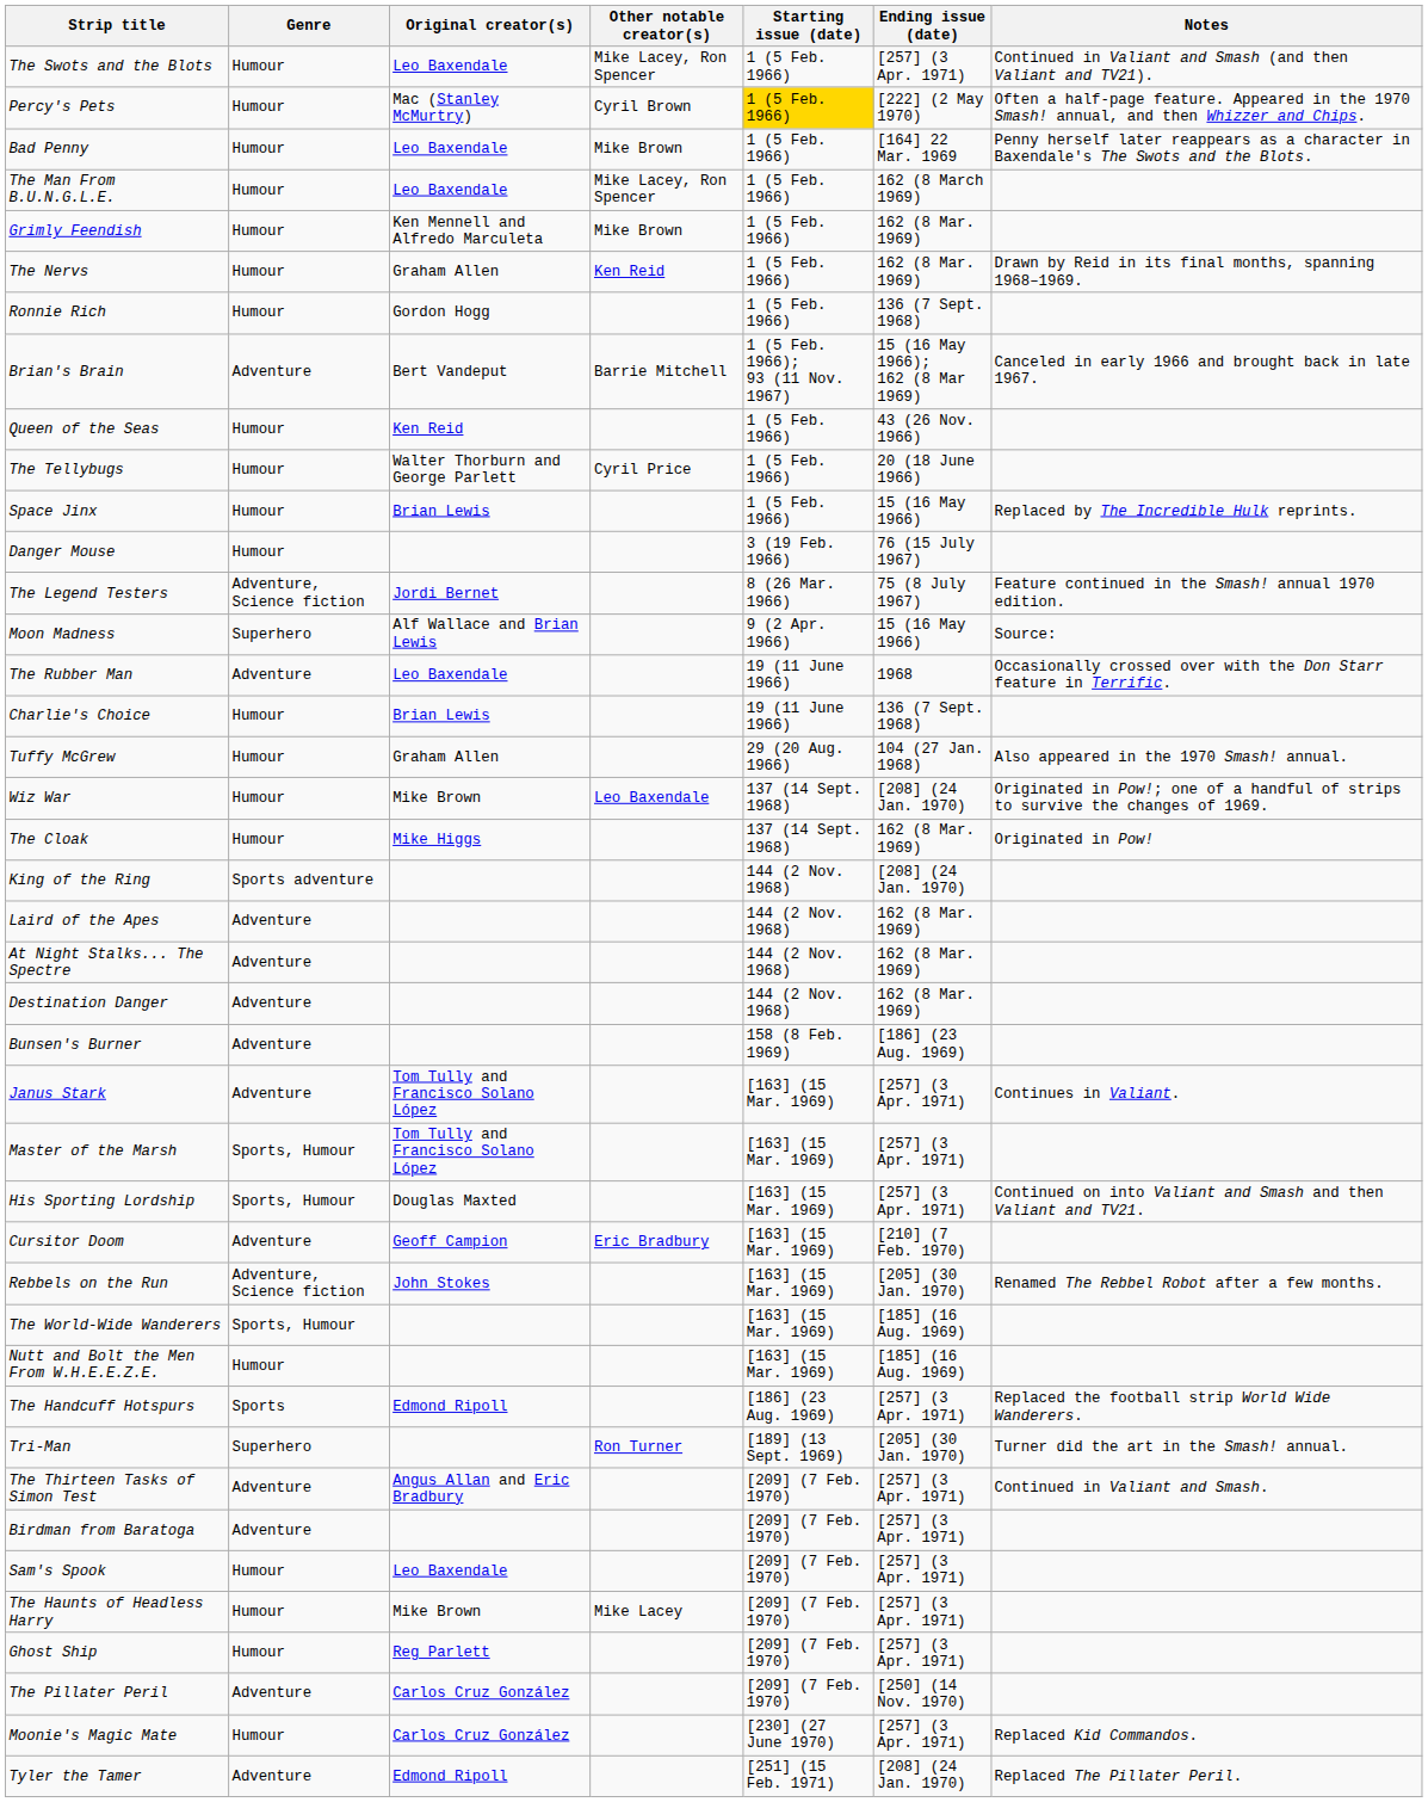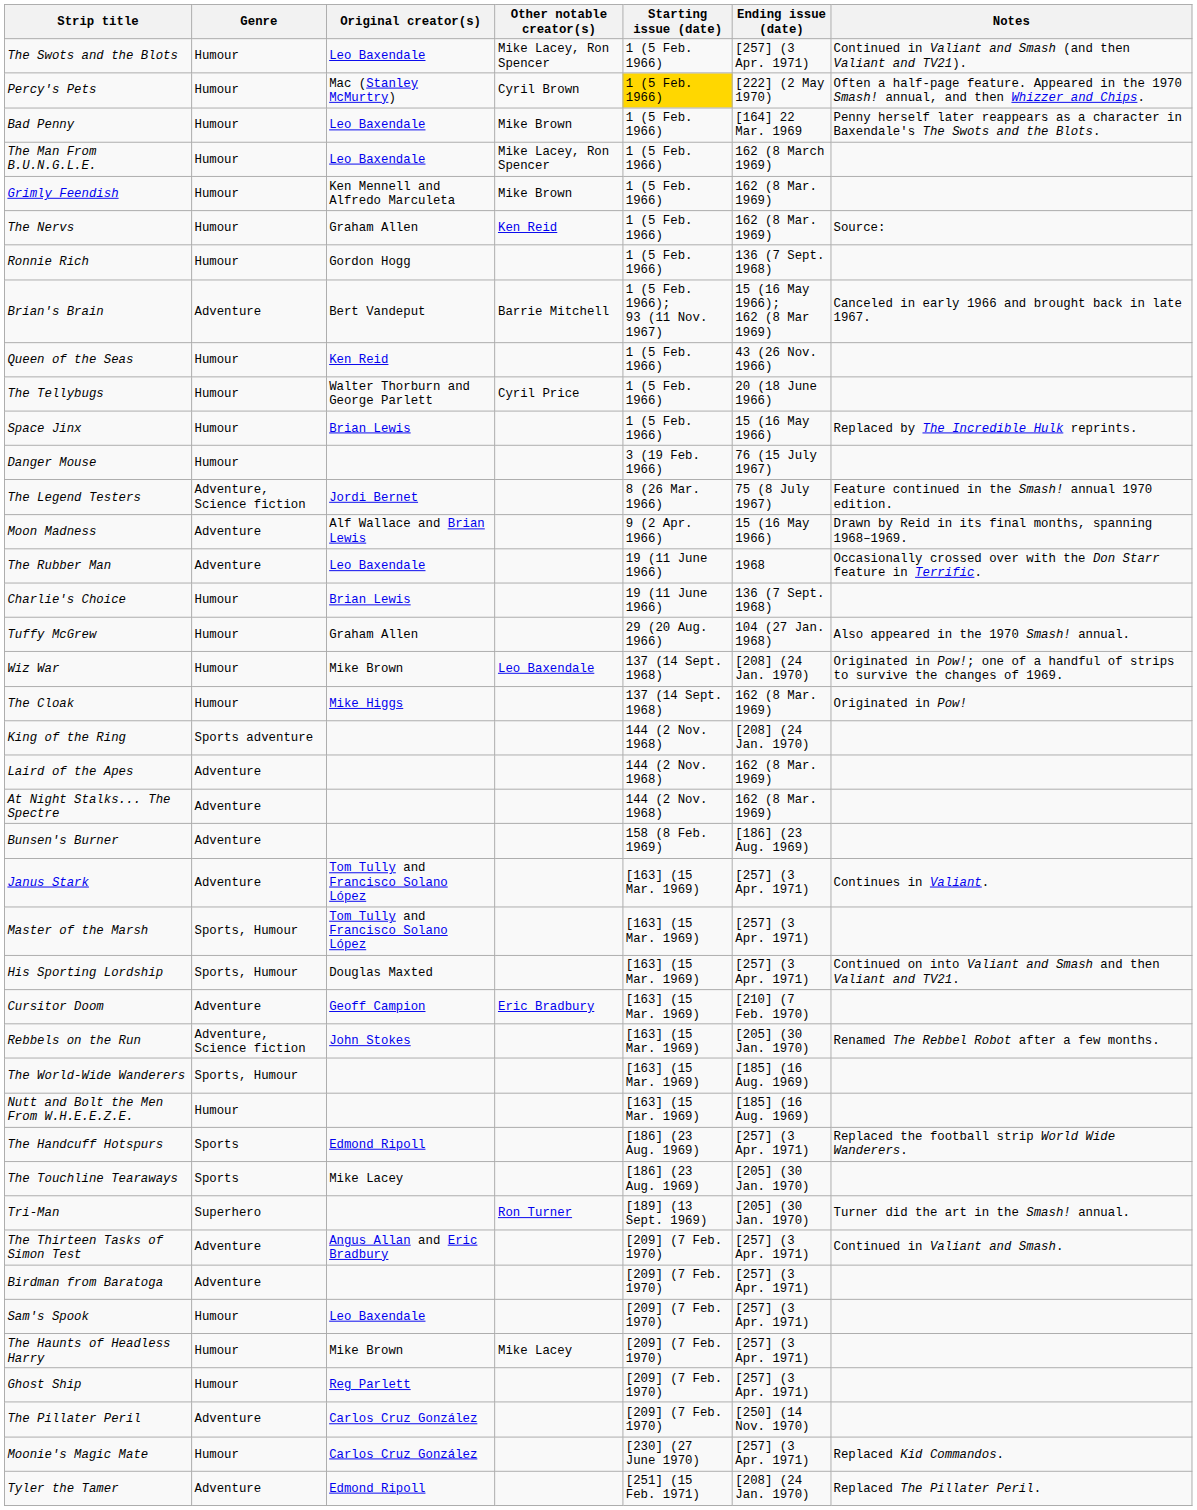The Nervs | Notes: Drawn by Reid in its final months, spanning 1968–1969. -> Source:
Moon Madness | Genre: Superhero -> Adventure
Moon Madness | Notes: Source: -> Drawn by Reid in its final months, spanning 1968–1969.
- row: Destination Danger | Adventure | 144 (2 Nov. 1968) | 162 (8 Mar. 1969)
+ row: The Touchline Tearaways | Sports | Mike Lacey | [186] (23 Aug. 1969) | [205] (30 Jan. 1970)
